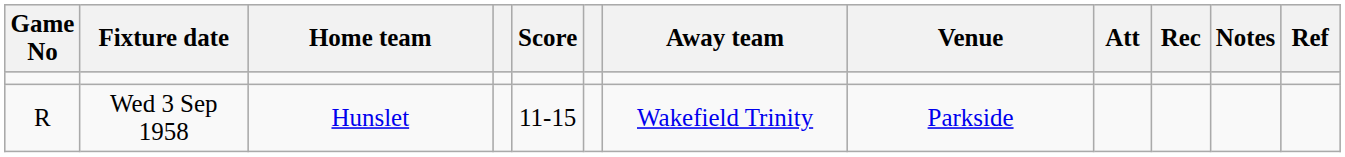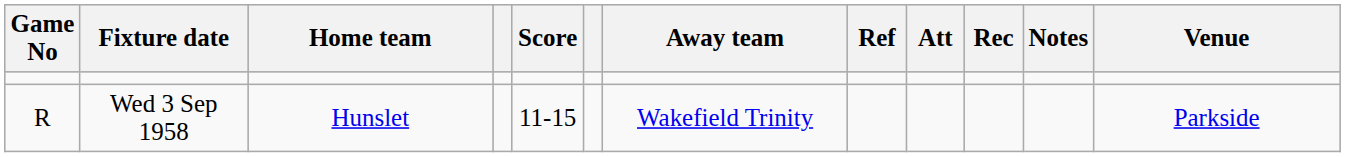columns swapped: Venue <-> Ref
